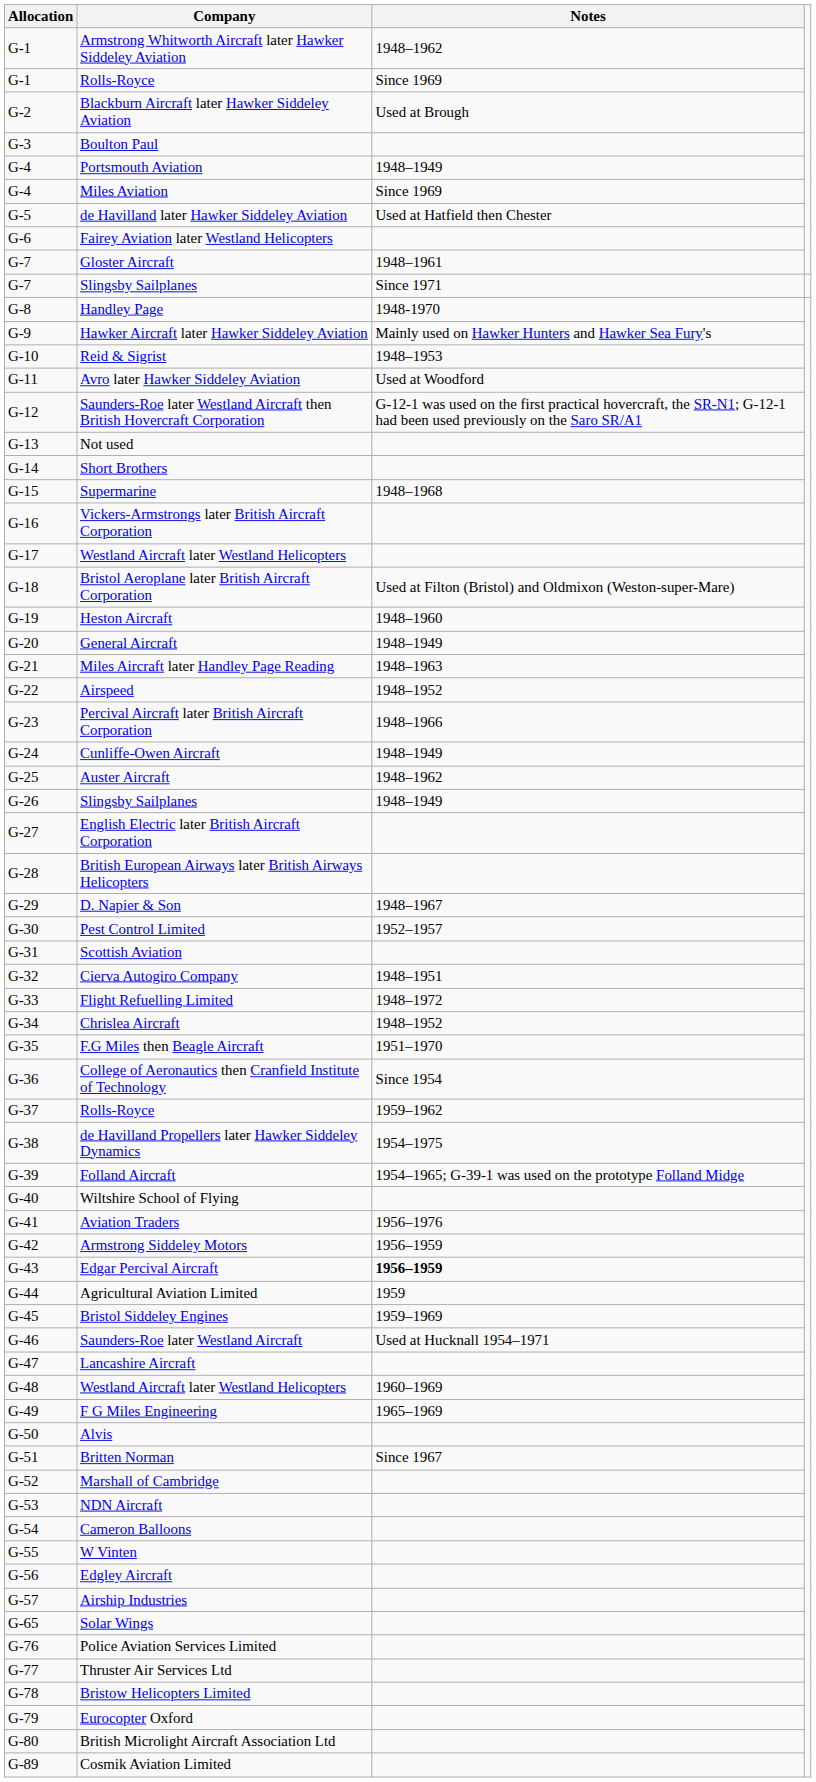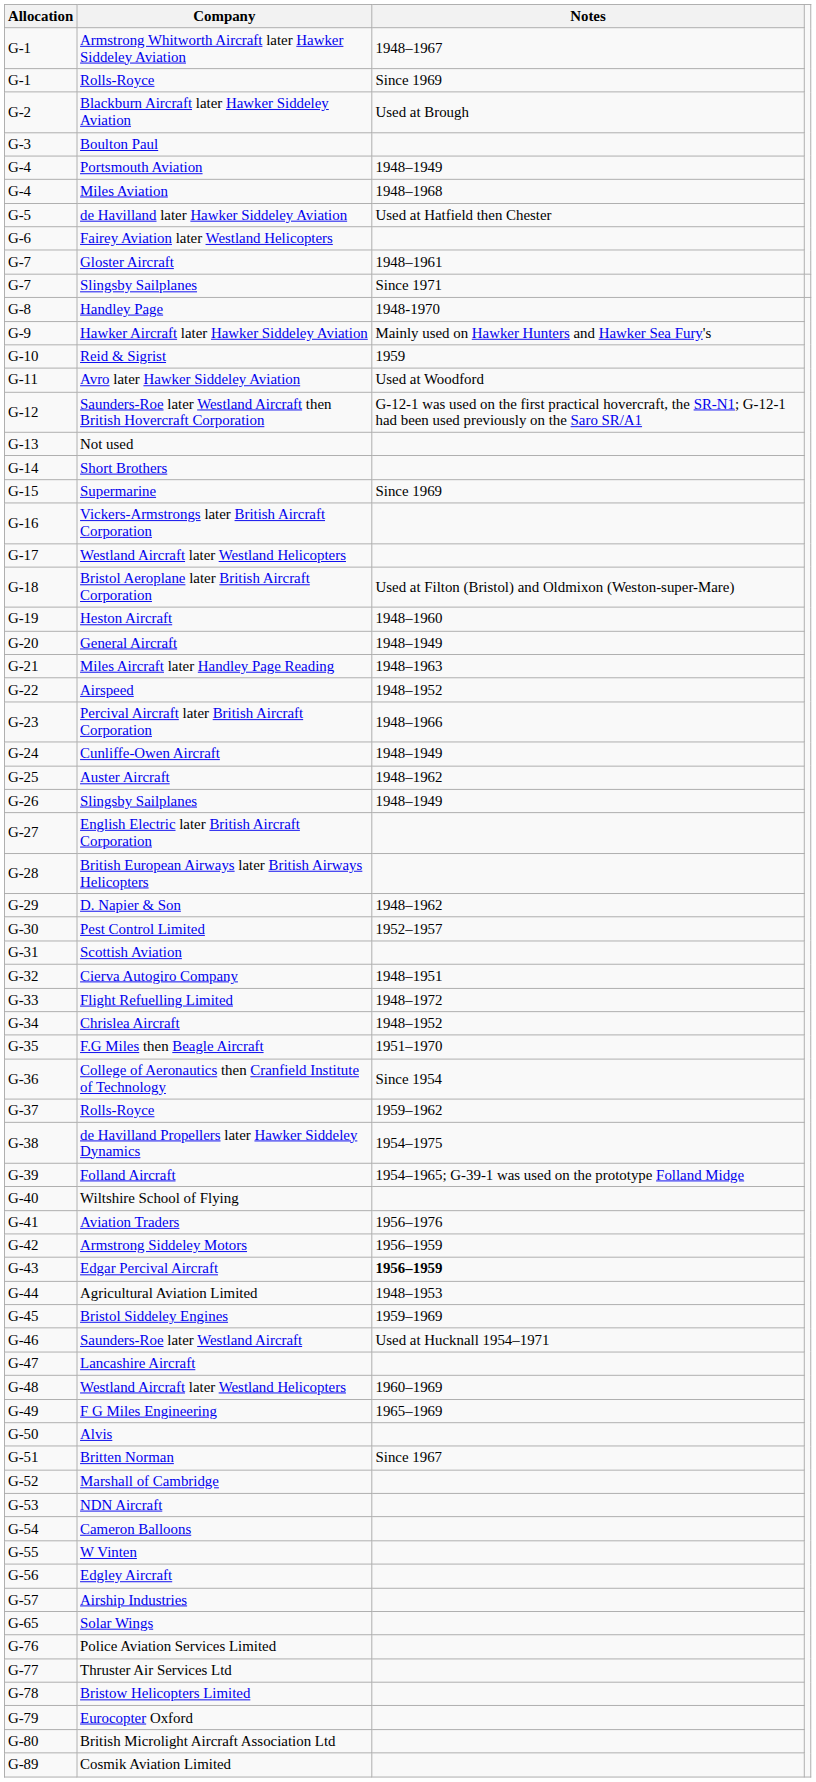Armstrong Whitworth Aircraft later Hawker Siddeley Aviation | Notes: 1948–1962 -> 1948–1967
Miles Aviation | Notes: Since 1969 -> 1948–1968
Reid & Sigrist | Notes: 1948–1953 -> 1959
Supermarine | Notes: 1948–1968 -> Since 1969
D. Napier & Son | Notes: 1948–1967 -> 1948–1962
Agricultural Aviation Limited | Notes: 1959 -> 1948–1953
